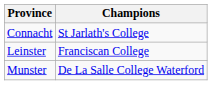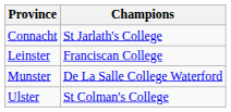+ row: Ulster | St Colman's College
